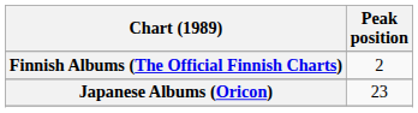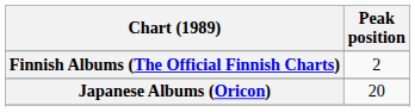Japanese Albums (Oricon) | Peak position: 23 -> 20
